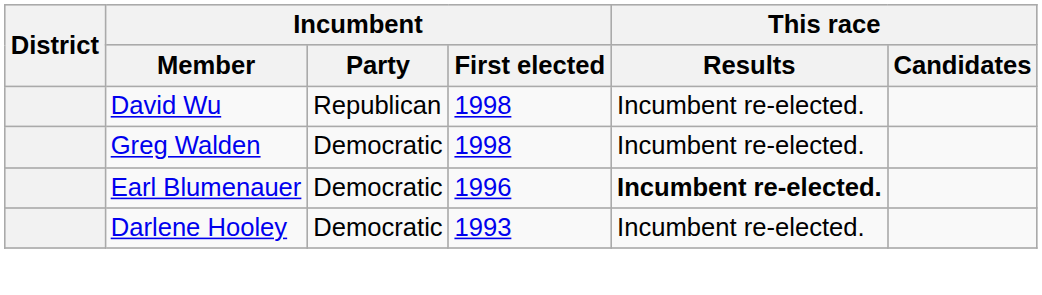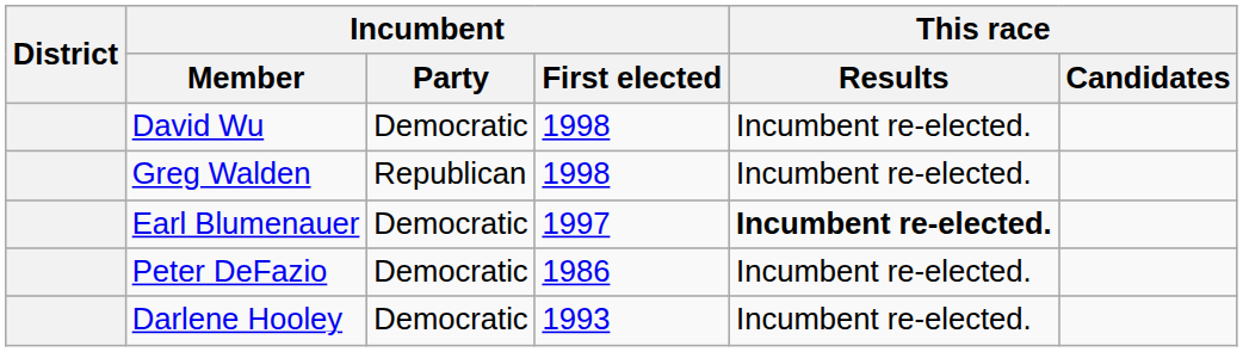David Wu | Incumbent / Party: Republican -> Democratic
Greg Walden | Incumbent / Party: Democratic -> Republican
Earl Blumenauer | Incumbent / First elected: 1996 -> 1997
+ row: Peter DeFazio | Democratic | 1986 | Incumbent re-elected.
